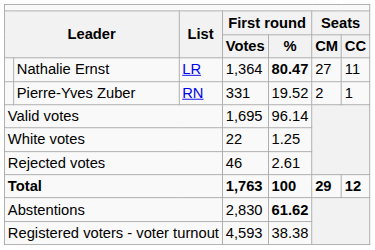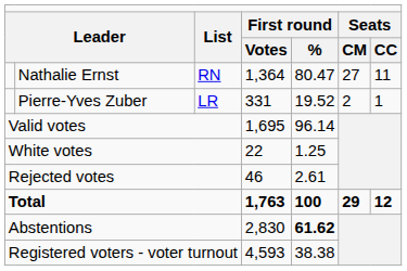Nathalie Ernst | column 3: LR -> RN
Nathalie Ernst | column 5: bold -> normal
Pierre-Yves Zuber | column 3: RN -> LR
